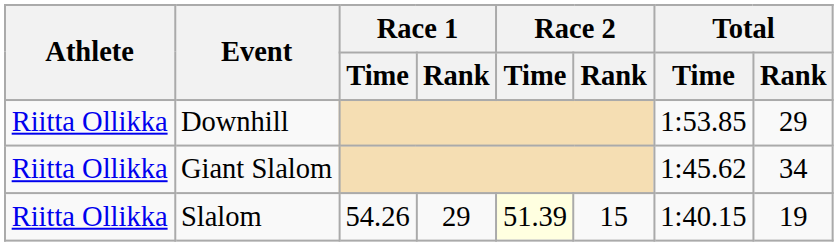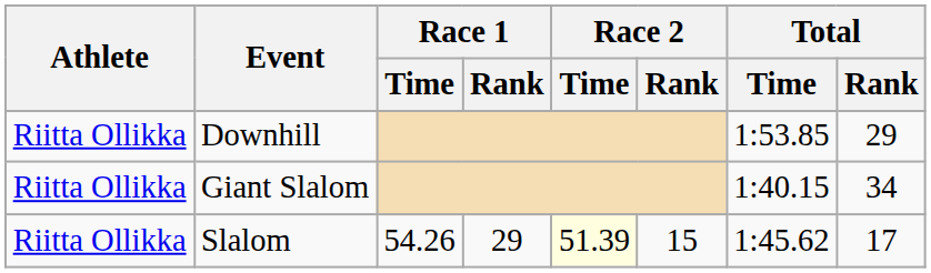Giant Slalom | Total / Time: 1:45.62 -> 1:40.15
Slalom | Total / Time: 1:40.15 -> 1:45.62
Slalom | Total / Rank: 19 -> 17
